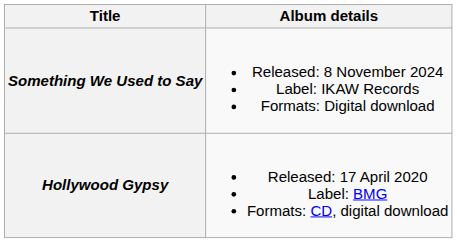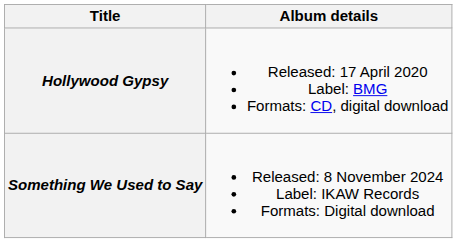rows swapped: Hollywood Gypsy <-> Something We Used to Say
